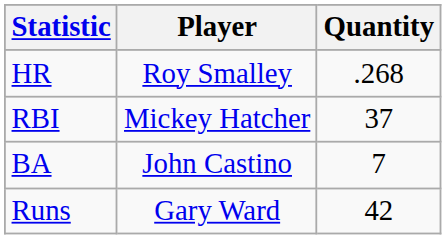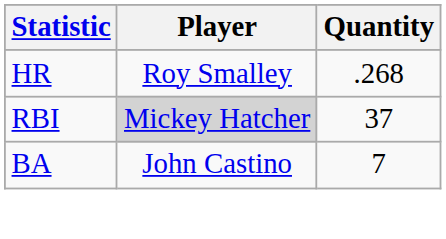RBI | Player: no background -> lightgrey background
- row: Runs | Gary Ward | 42
